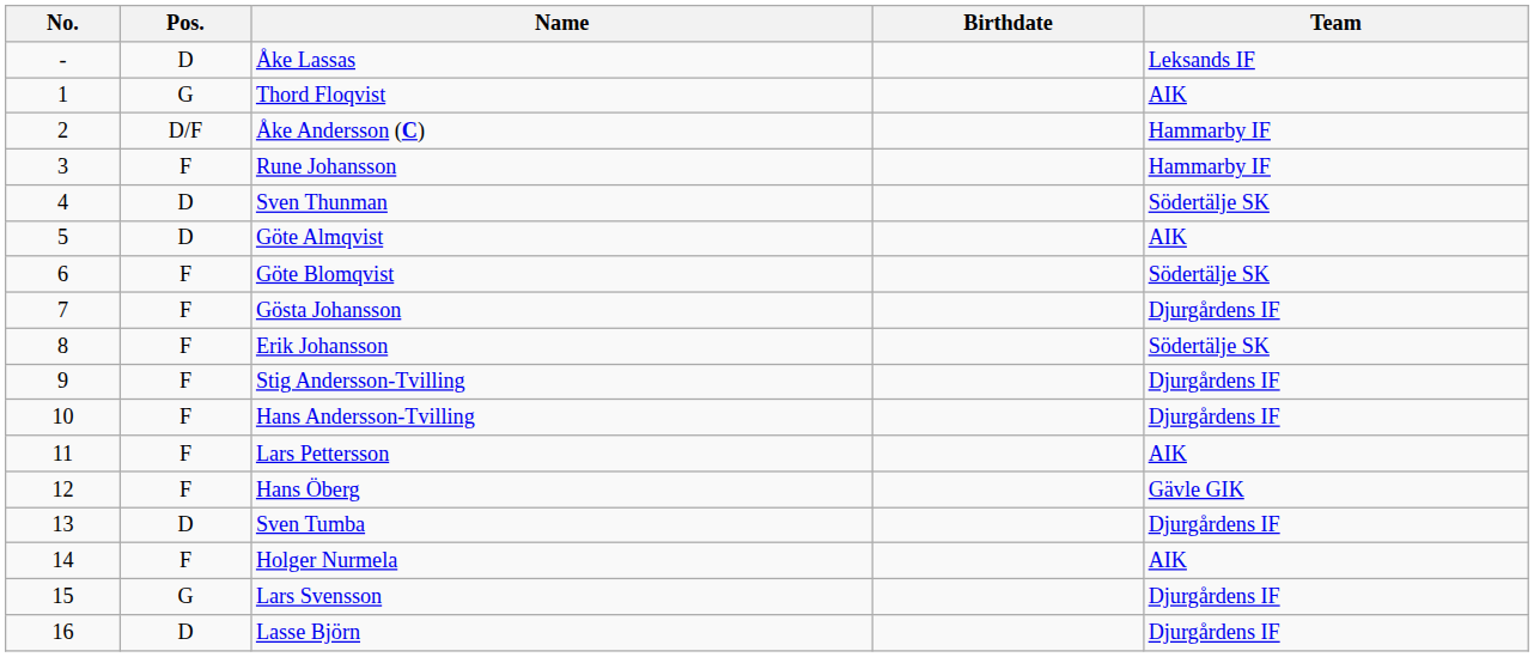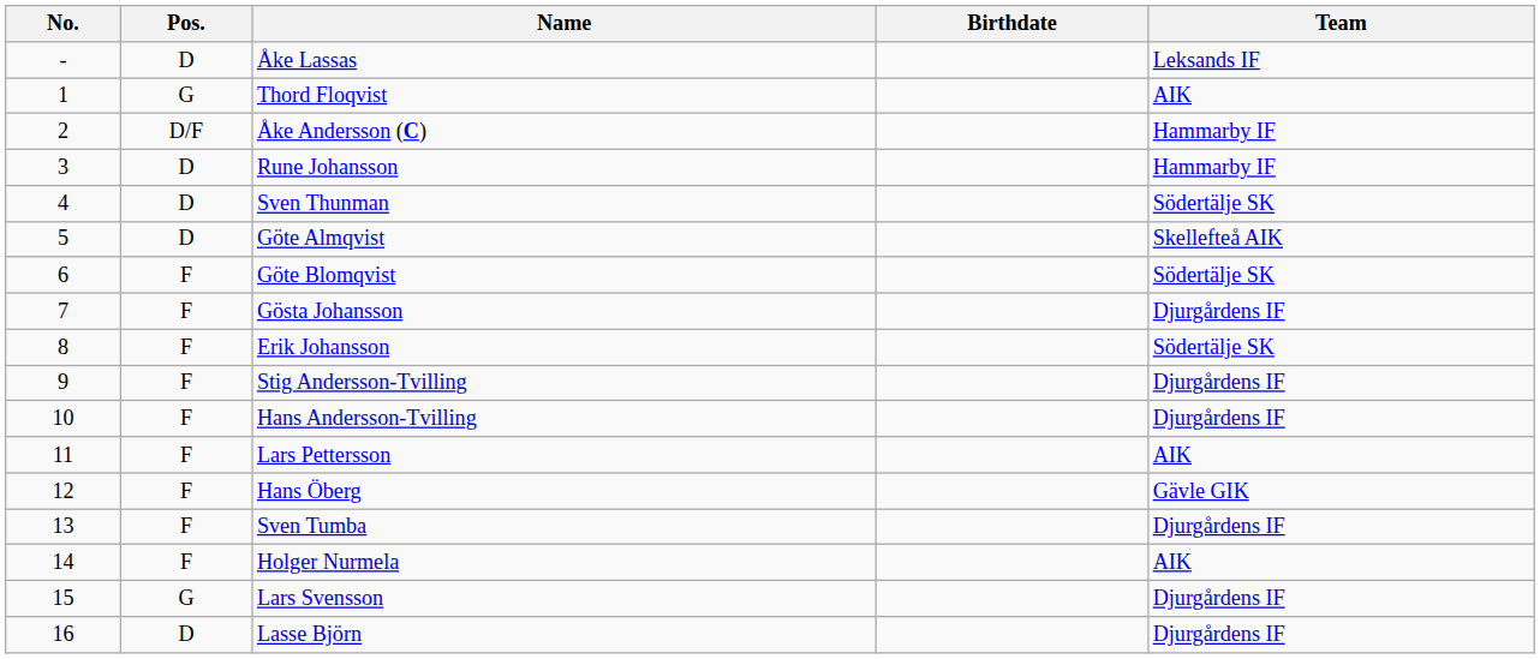Rune Johansson | Pos.: F -> D
Göte Almqvist | Team: AIK -> Skellefteå AIK
Sven Tumba | Pos.: D -> F
